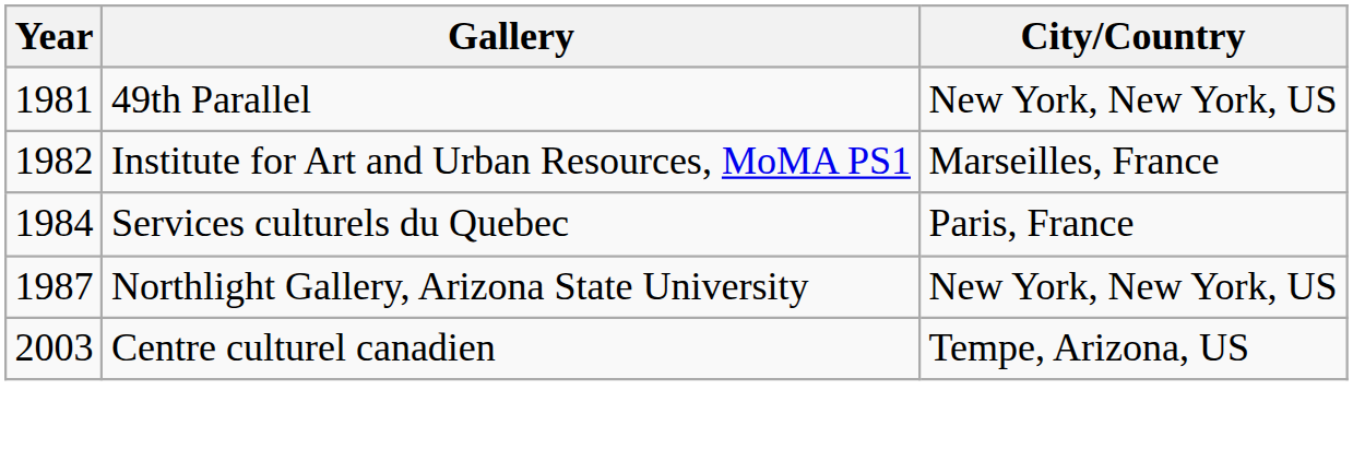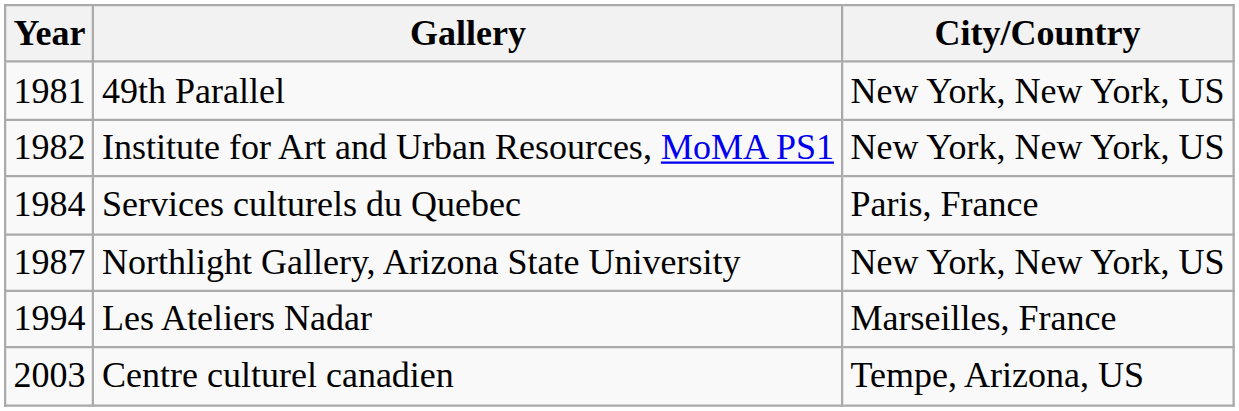Institute for Art and Urban Resources, MoMA PS1 | City/Country: Marseilles, France -> New York, New York, US
+ row: 1994 | Les Ateliers Nadar | Marseilles, France
